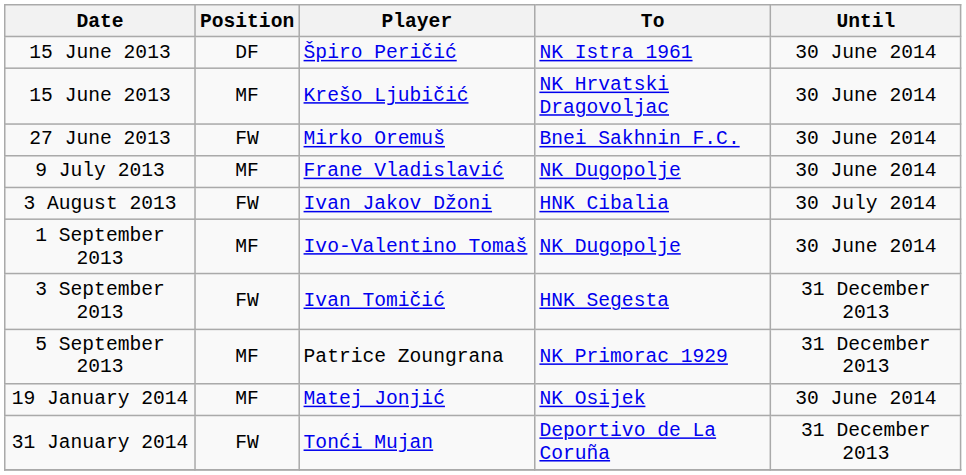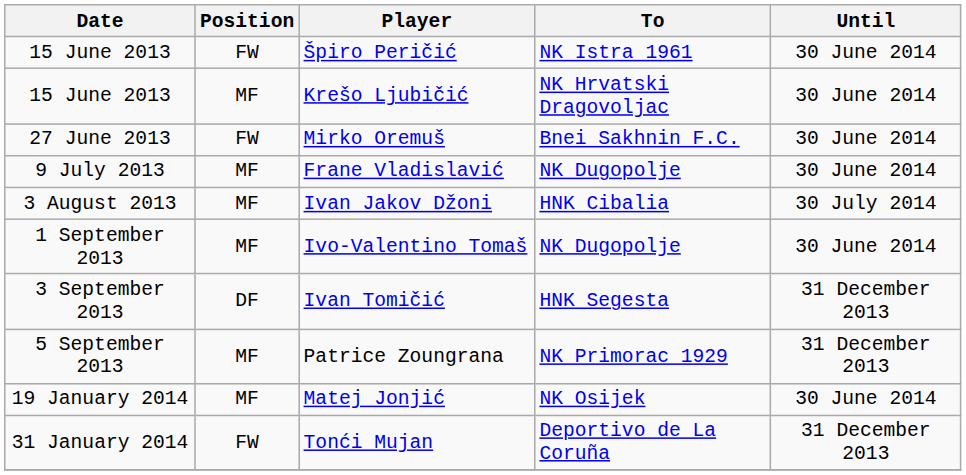Špiro Peričić | Position: DF -> FW
Ivan Jakov Džoni | Position: FW -> MF
Ivan Tomičić | Position: FW -> DF
